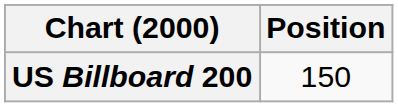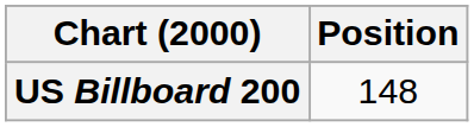US Billboard 200 | Position: 150 -> 148
